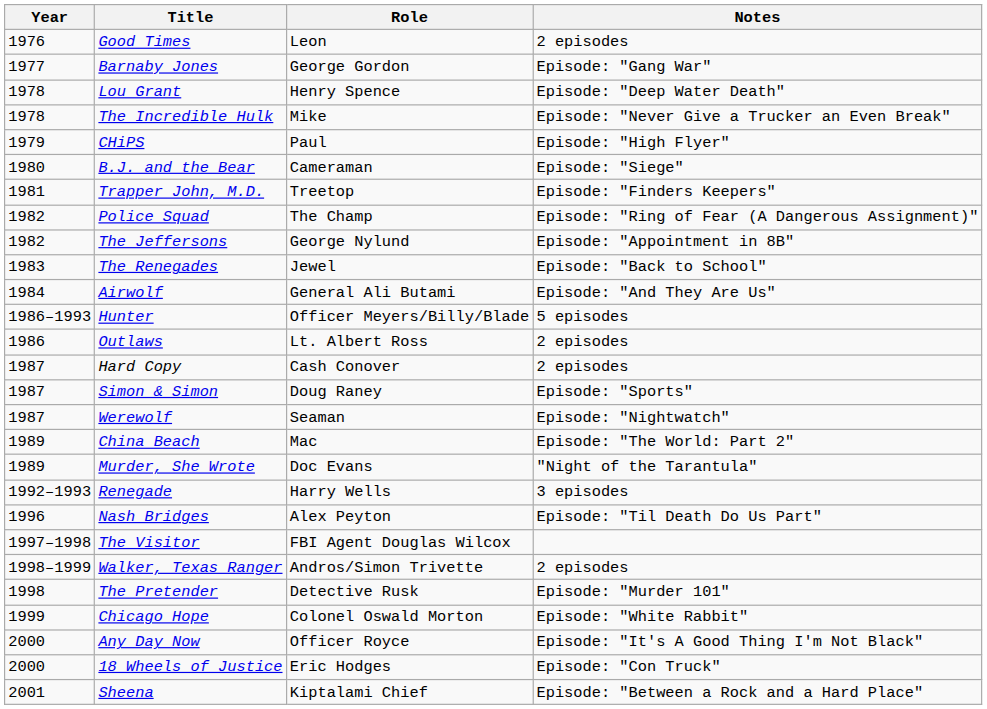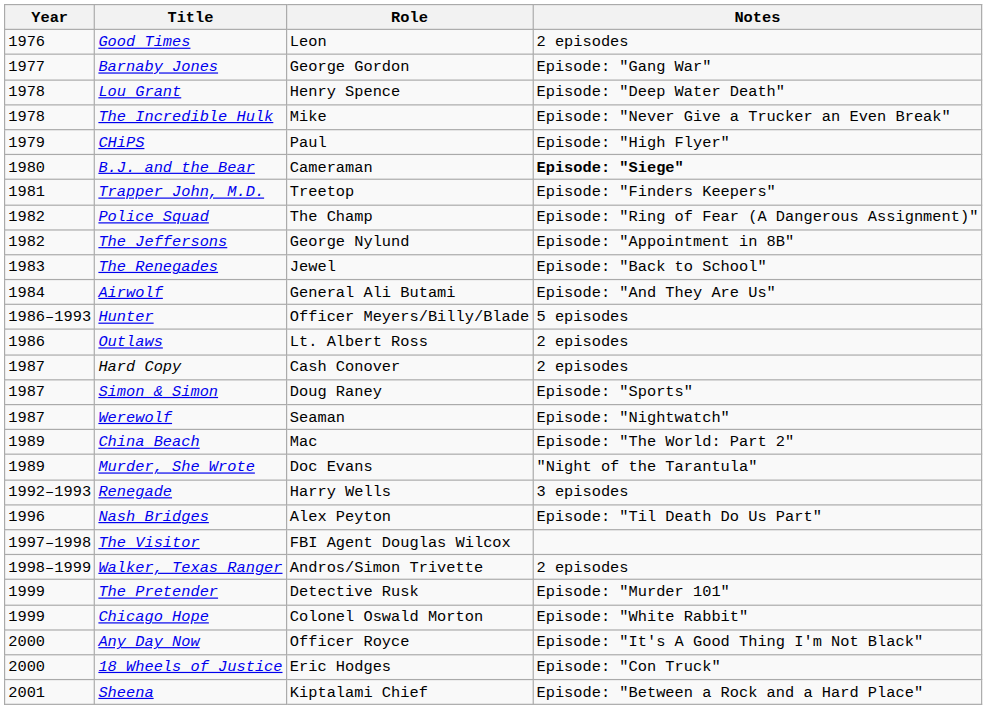B.J. and the Bear | Notes: normal -> bold
The Pretender | Year: 1998 -> 1999
